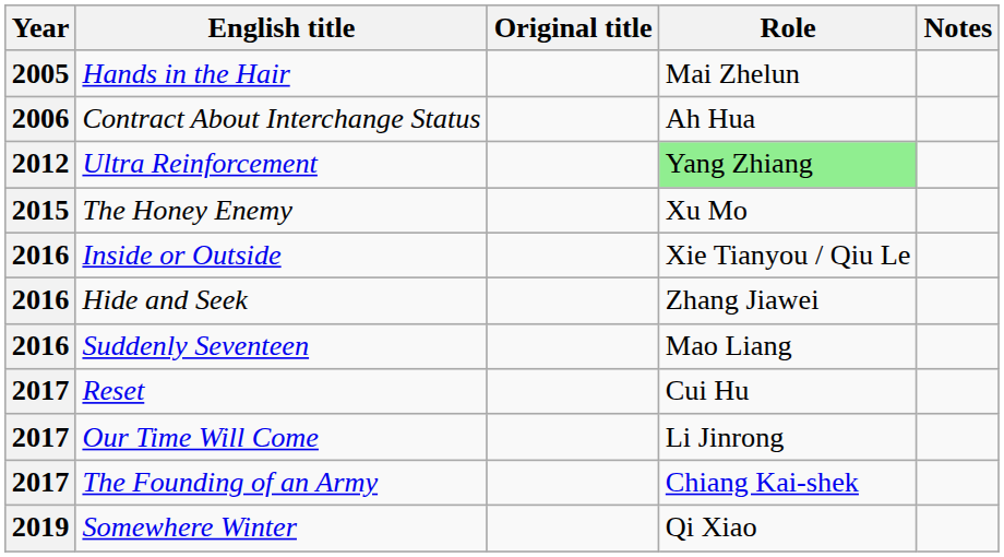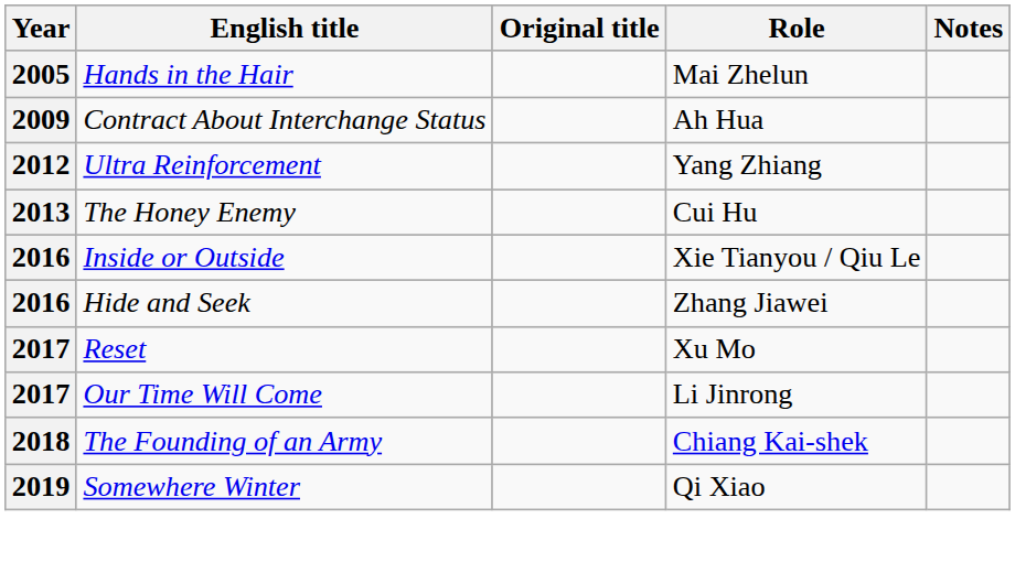Contract About Interchange Status | Year: 2006 -> 2009
Ultra Reinforcement | Role: lightgreen background -> no background
The Honey Enemy | Year: 2015 -> 2013
The Honey Enemy | Role: Xu Mo -> Cui Hu
- row: 2016 | Suddenly Seventeen | Mao Liang
Reset | Role: Cui Hu -> Xu Mo
The Founding of an Army | Year: 2017 -> 2018
